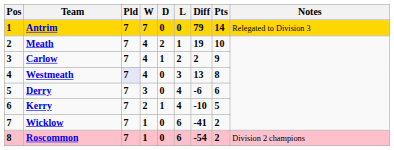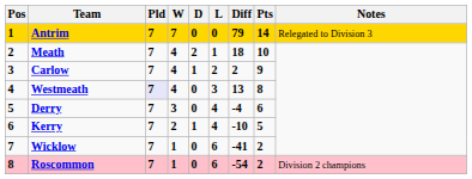Meath | Diff: 19 -> 18
Derry | Diff: -6 -> -4
